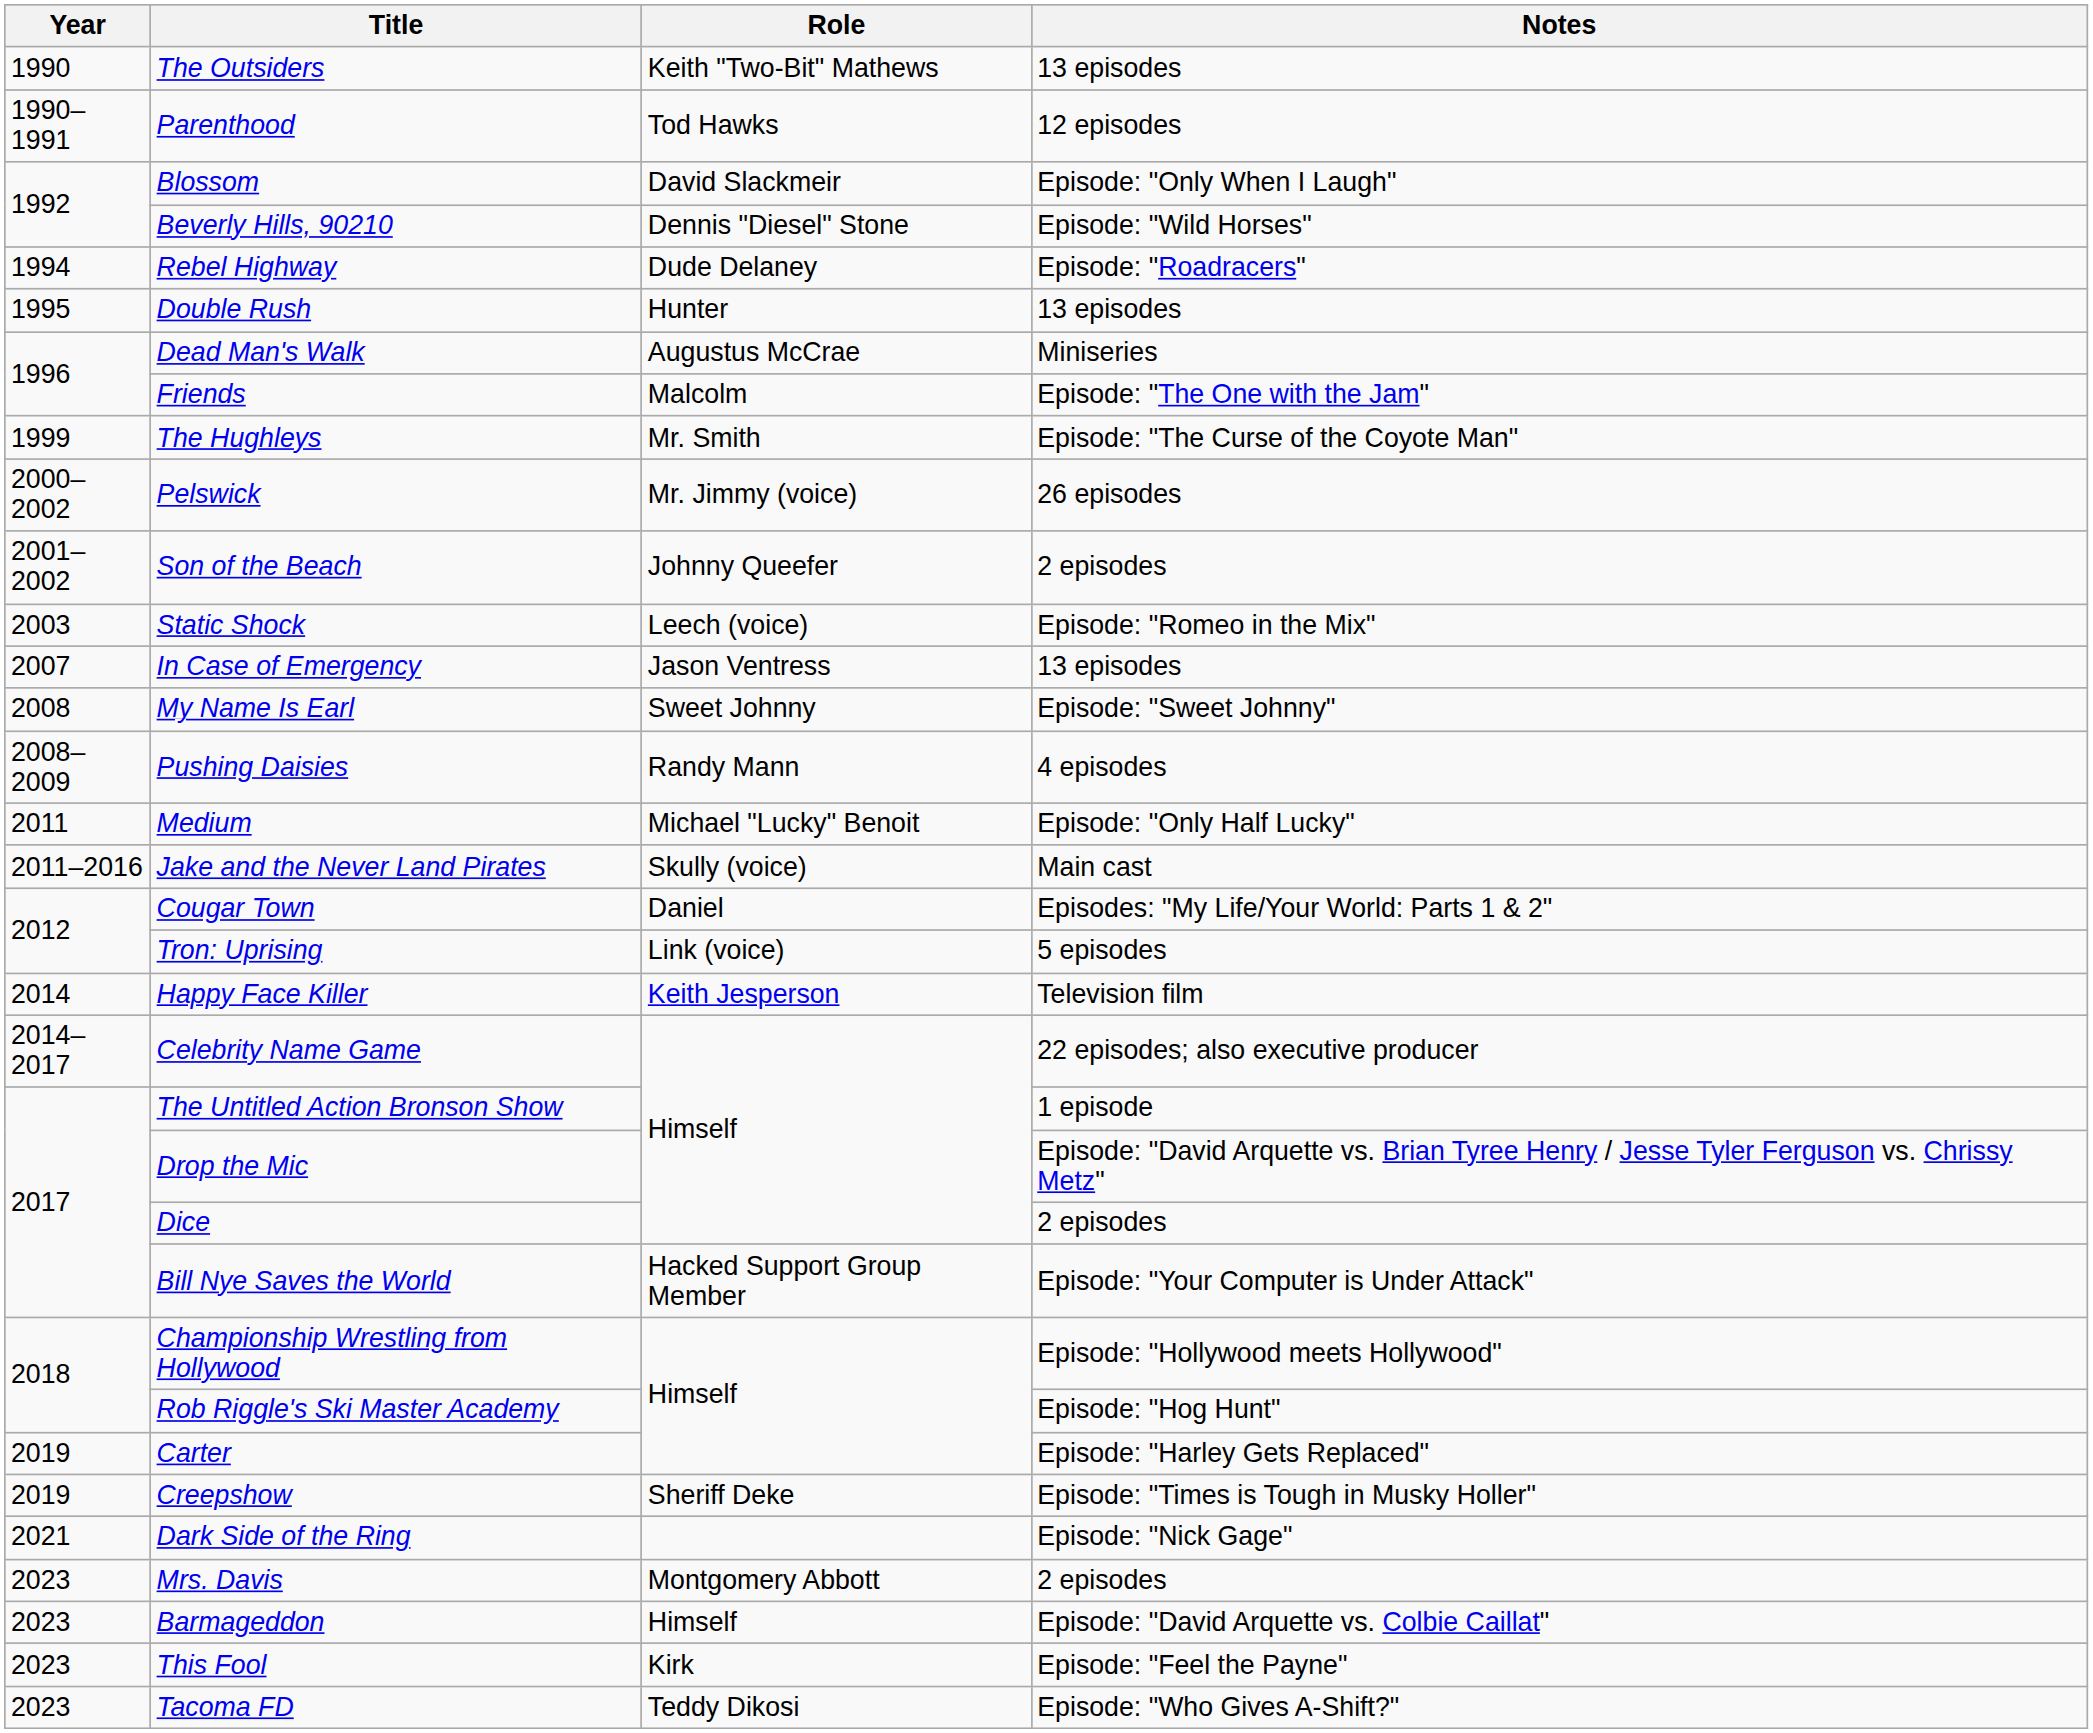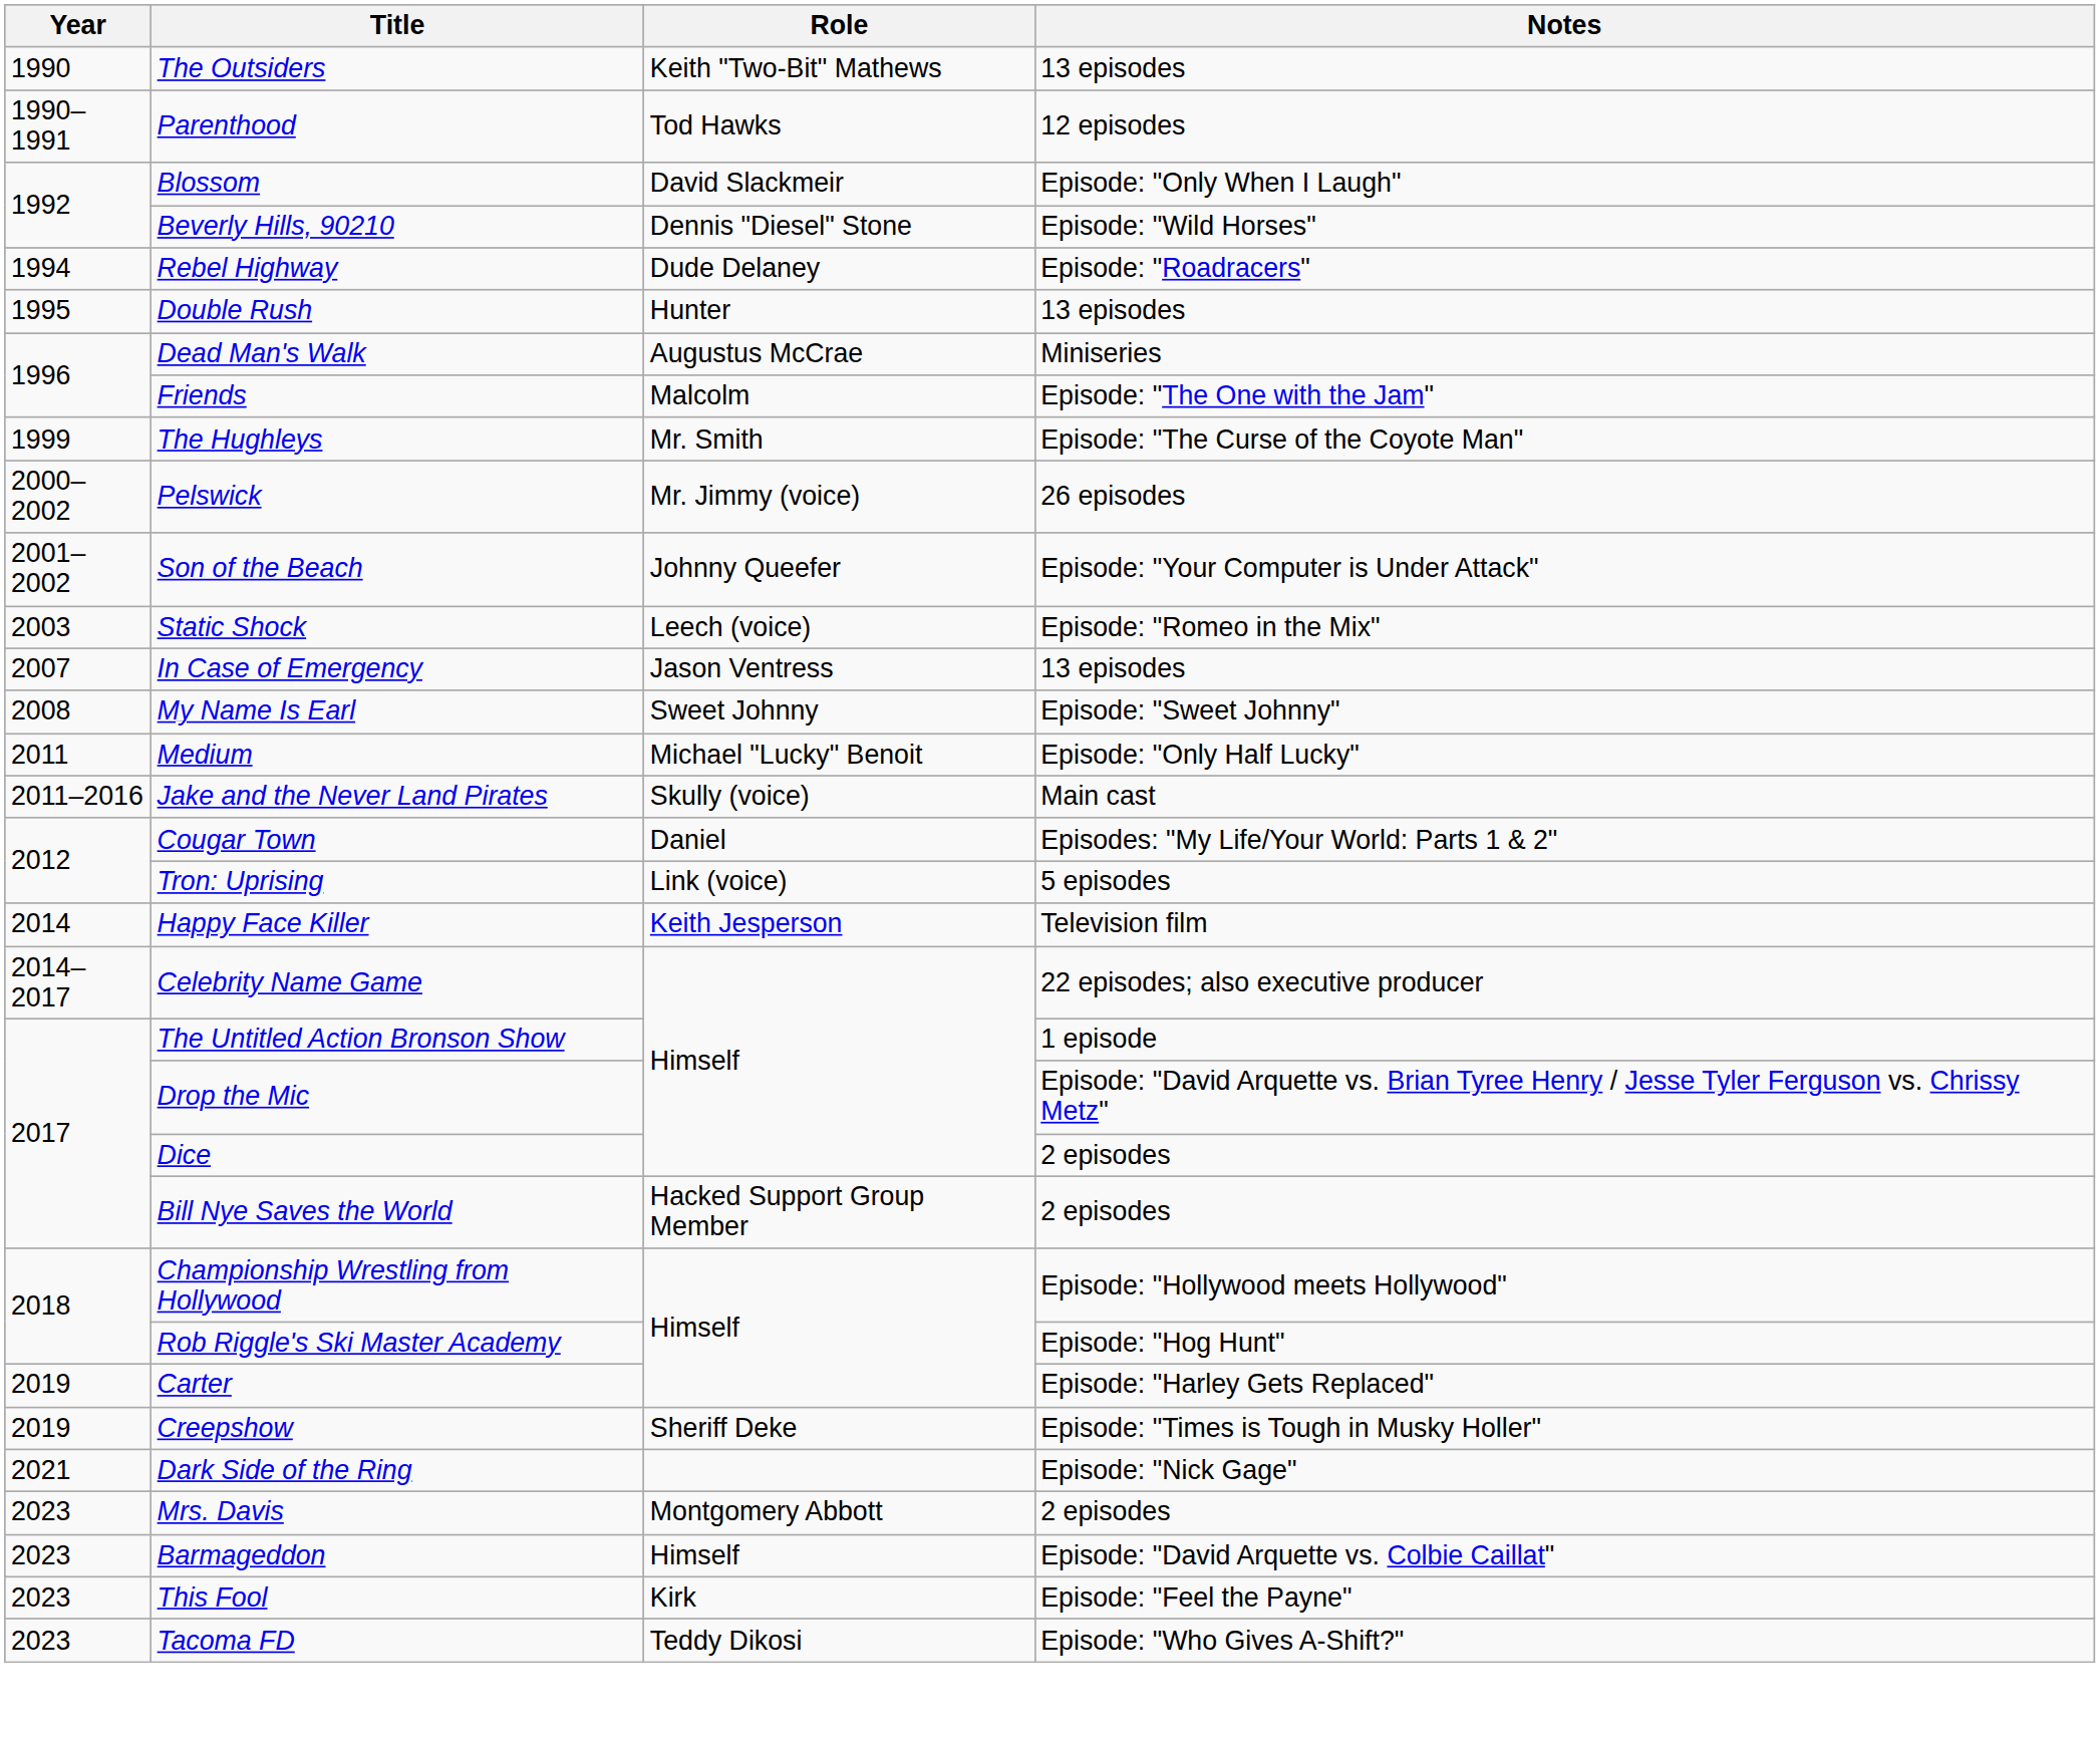Son of the Beach | Notes: 2 episodes -> Episode: "Your Computer is Under Attack"
- row: 2008–2009 | Pushing Daisies | Randy Mann | 4 episodes
Bill Nye Saves the World | Notes: Episode: "Your Computer is Under Attack" -> 2 episodes
